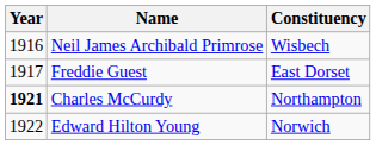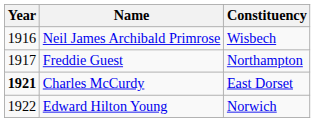Freddie Guest | Constituency: East Dorset -> Northampton
Charles McCurdy | Constituency: Northampton -> East Dorset
